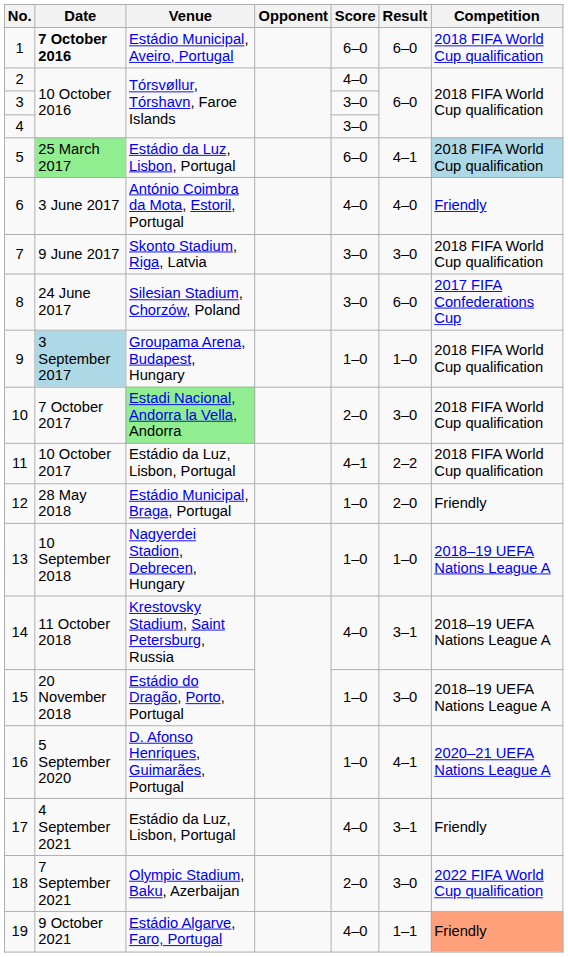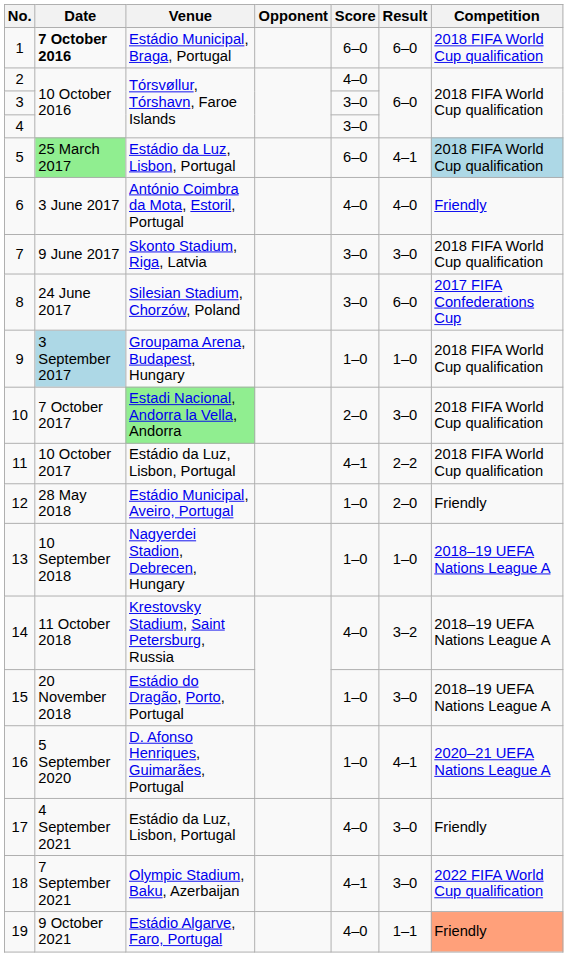1 | Venue: Estádio Municipal, Aveiro, Portugal -> Estádio Municipal, Braga, Portugal
12 | Venue: Estádio Municipal, Braga, Portugal -> Estádio Municipal, Aveiro, Portugal
14 | Result: 3–1 -> 3–2
17 | Result: 3–1 -> 3–0
18 | Score: 2–0 -> 4–1
